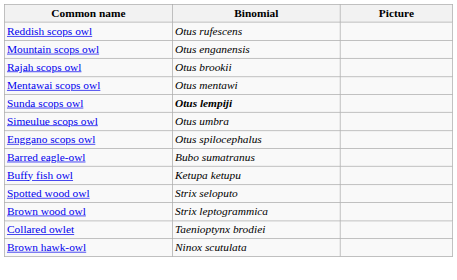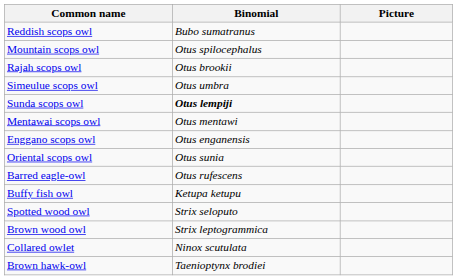Reddish scops owl | Binomial: Otus rufescens -> Bubo sumatranus
Mountain scops owl | Binomial: Otus enganensis -> Otus spilocephalus
rows swapped: Mentawai scops owl <-> Simeulue scops owl
Enggano scops owl | Binomial: Otus spilocephalus -> Otus enganensis
+ row: Oriental scops owl | Otus sunia
Barred eagle-owl | Binomial: Bubo sumatranus -> Otus rufescens
Collared owlet | Binomial: Taenioptynx brodiei -> Ninox scutulata
Brown hawk-owl | Binomial: Ninox scutulata -> Taenioptynx brodiei
